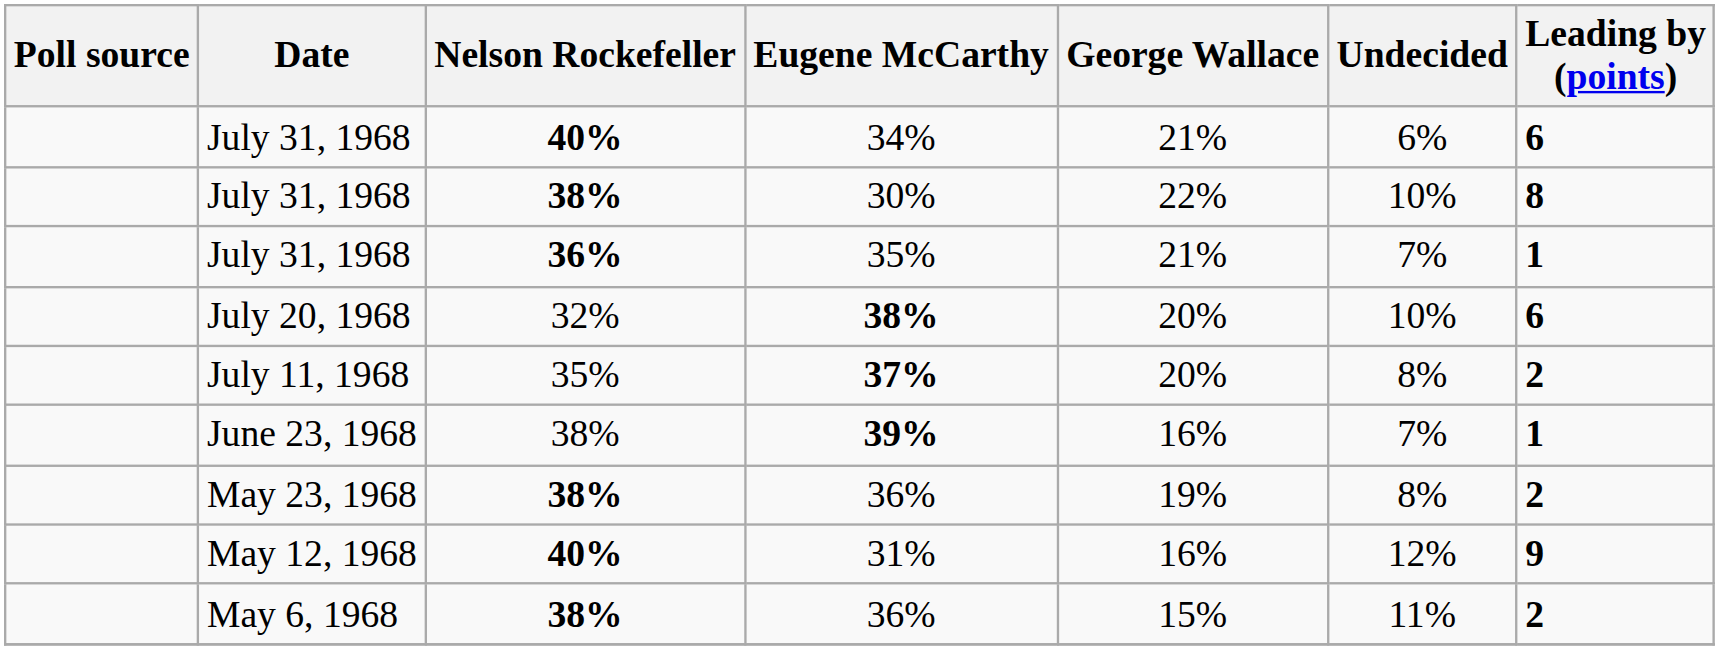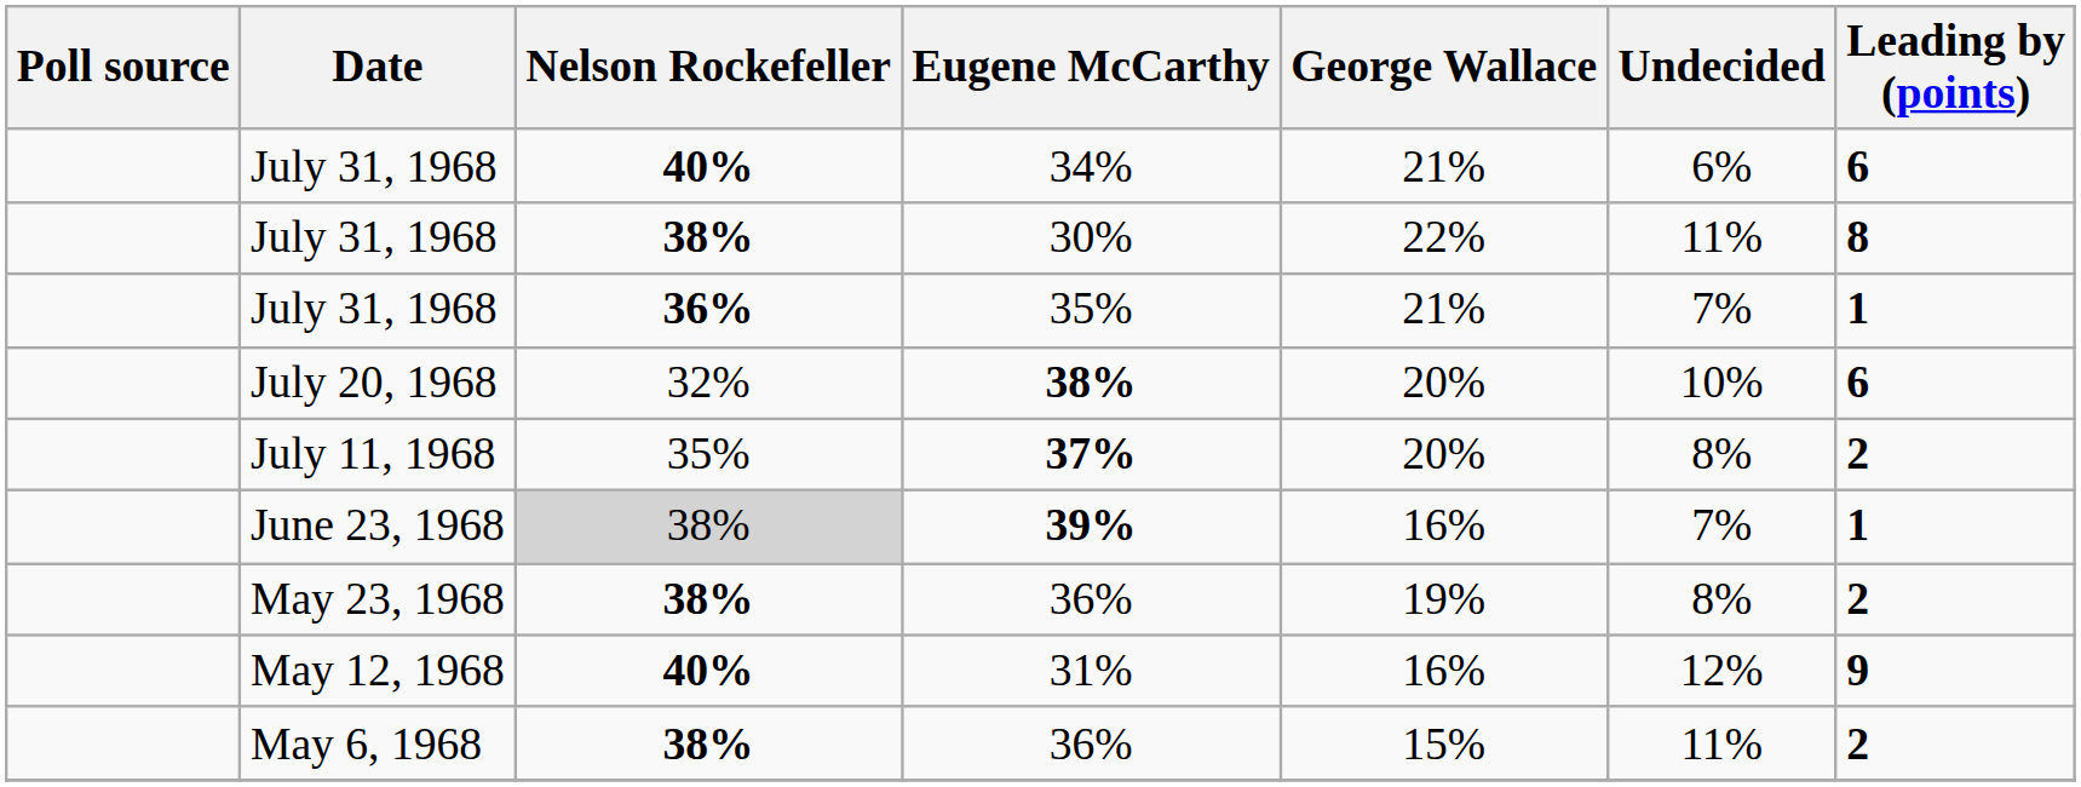30% | Undecided: 10% -> 11%
39% | Nelson Rockefeller: no background -> lightgrey background
